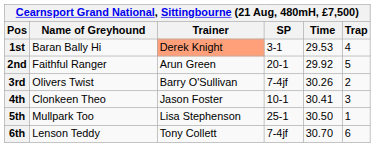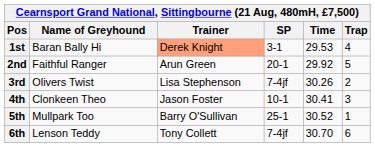3rd | Trainer: Barry O'Sullivan -> Lisa Stephenson
5th | Trainer: Lisa Stephenson -> Barry O'Sullivan
5th | Time: 30.50 -> 30.52
